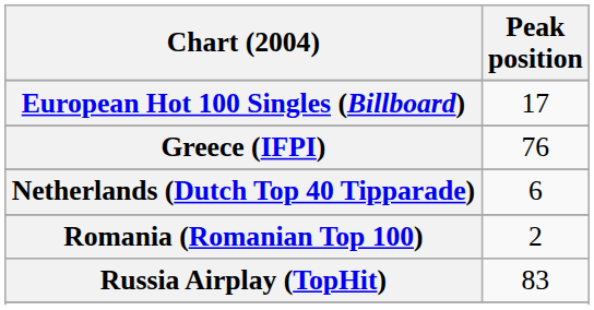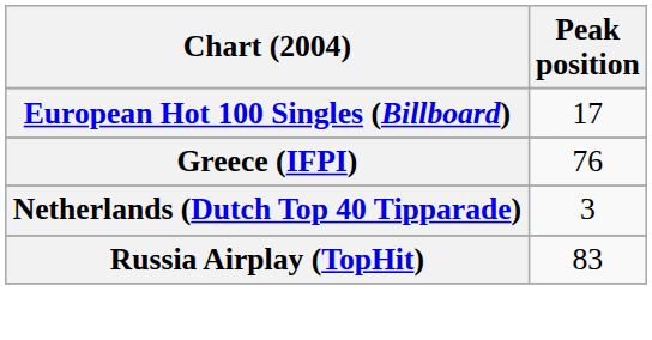Netherlands (Dutch Top 40 Tipparade) | Peak position: 6 -> 3
- row: Romania (Romanian Top 100) | 2
